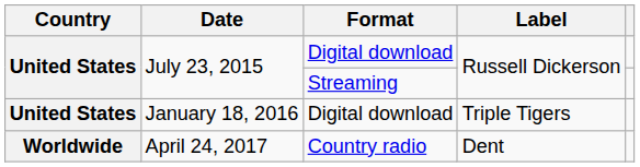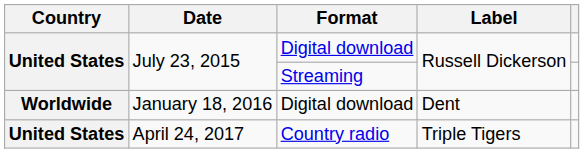January 18, 2016 | Country: United States -> Worldwide
January 18, 2016 | Label: Triple Tigers -> Dent
April 24, 2017 | Country: Worldwide -> United States
April 24, 2017 | Label: Dent -> Triple Tigers
